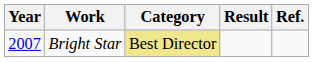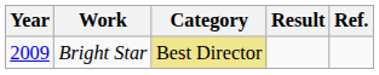Bright Star | Year: 2007 -> 2009
